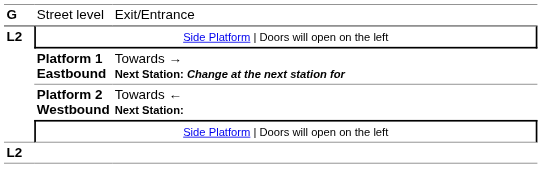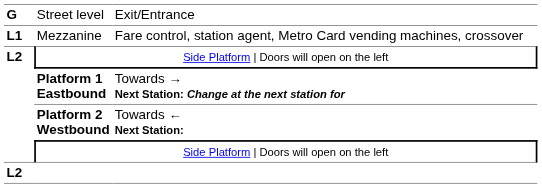+ row: L1 | Mezzanine | Fare control, station agent, Metro Card vending machines, crossover
